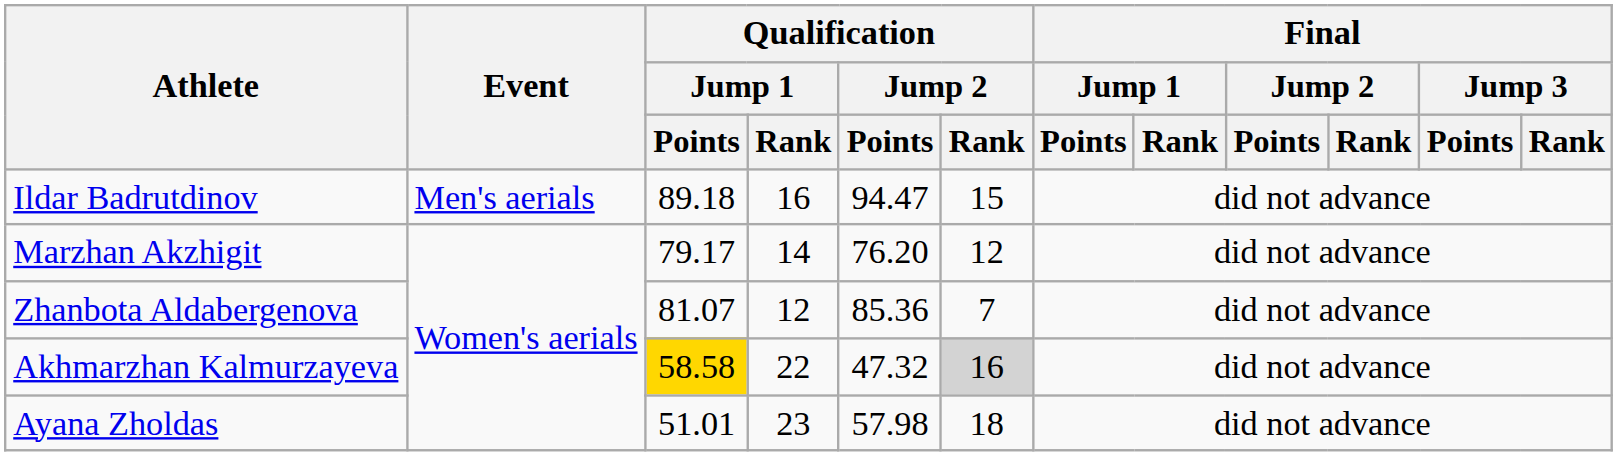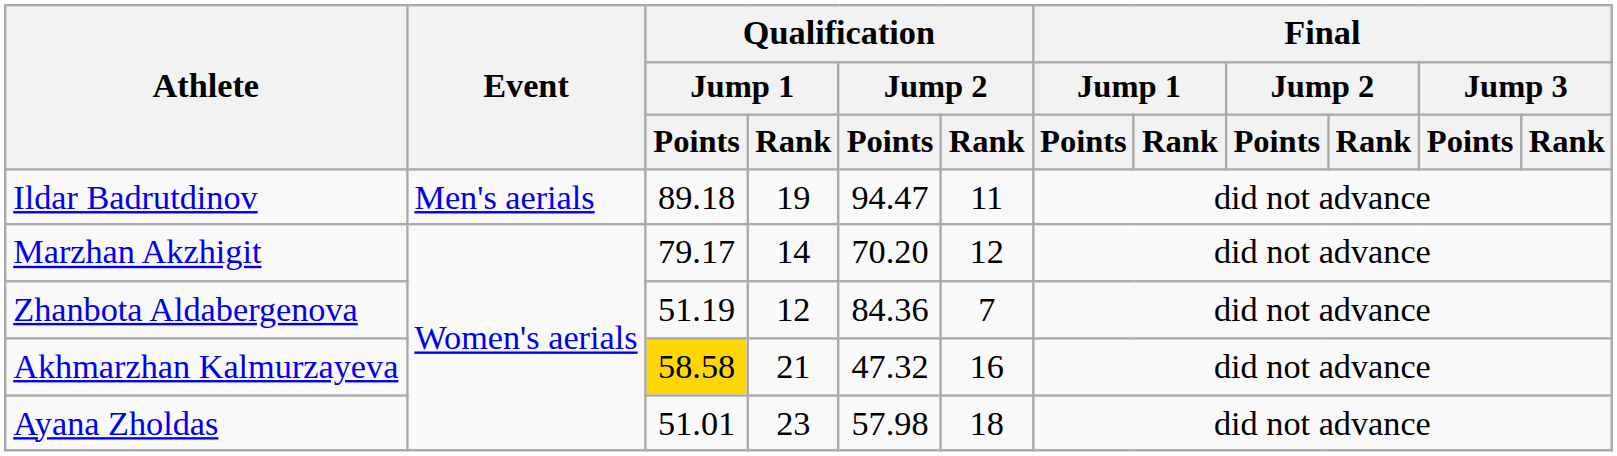Ildar Badrutdinov | Qualification / Jump 1 / Rank: 16 -> 19
Ildar Badrutdinov | Qualification / Jump 2 / Rank: 15 -> 11
Marzhan Akzhigit | Qualification / Jump 2 / Points: 76.20 -> 70.20
Zhanbota Aldabergenova | Qualification / Jump 1 / Points: 81.07 -> 51.19
Zhanbota Aldabergenova | Qualification / Jump 2 / Points: 85.36 -> 84.36
Akhmarzhan Kalmurzayeva | Qualification / Jump 1 / Rank: 22 -> 21
Akhmarzhan Kalmurzayeva | Qualification / Jump 2 / Rank: lightgrey background -> no background
